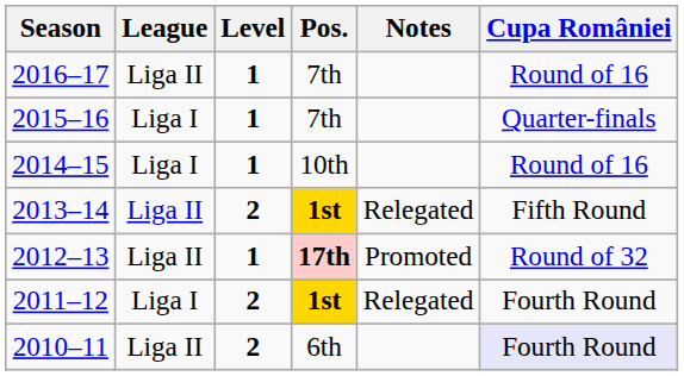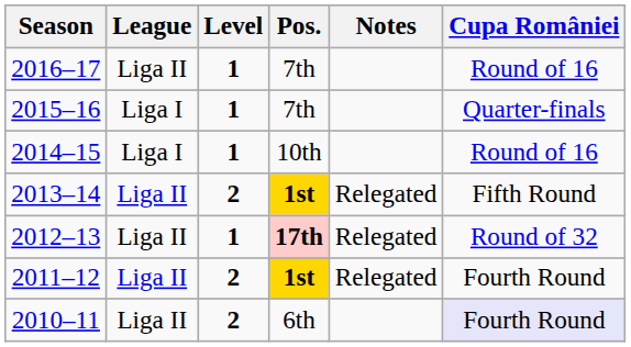2012–13 | Notes: Promoted -> Relegated
2011–12 | League: Liga I -> Liga II
